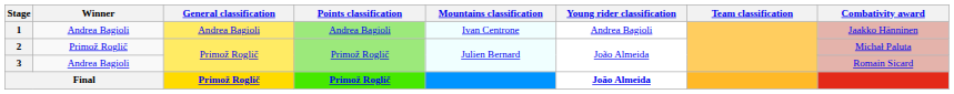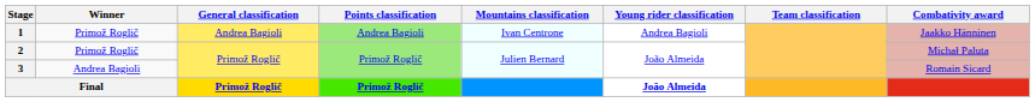1 | Winner: Andrea Bagioli -> Primož Roglič
